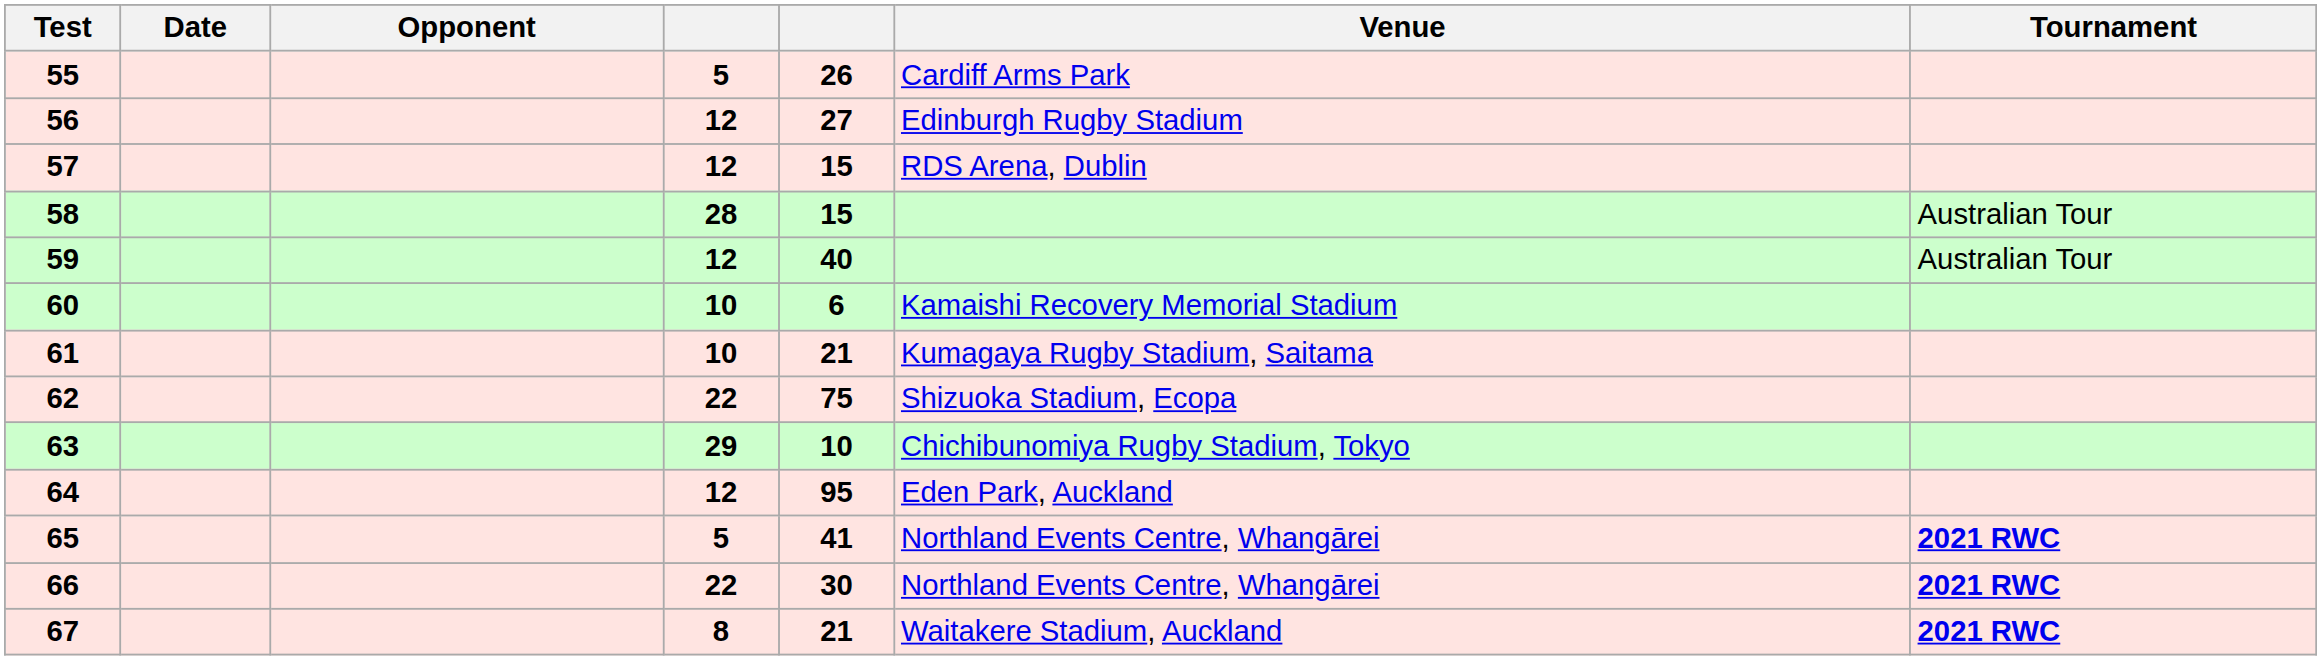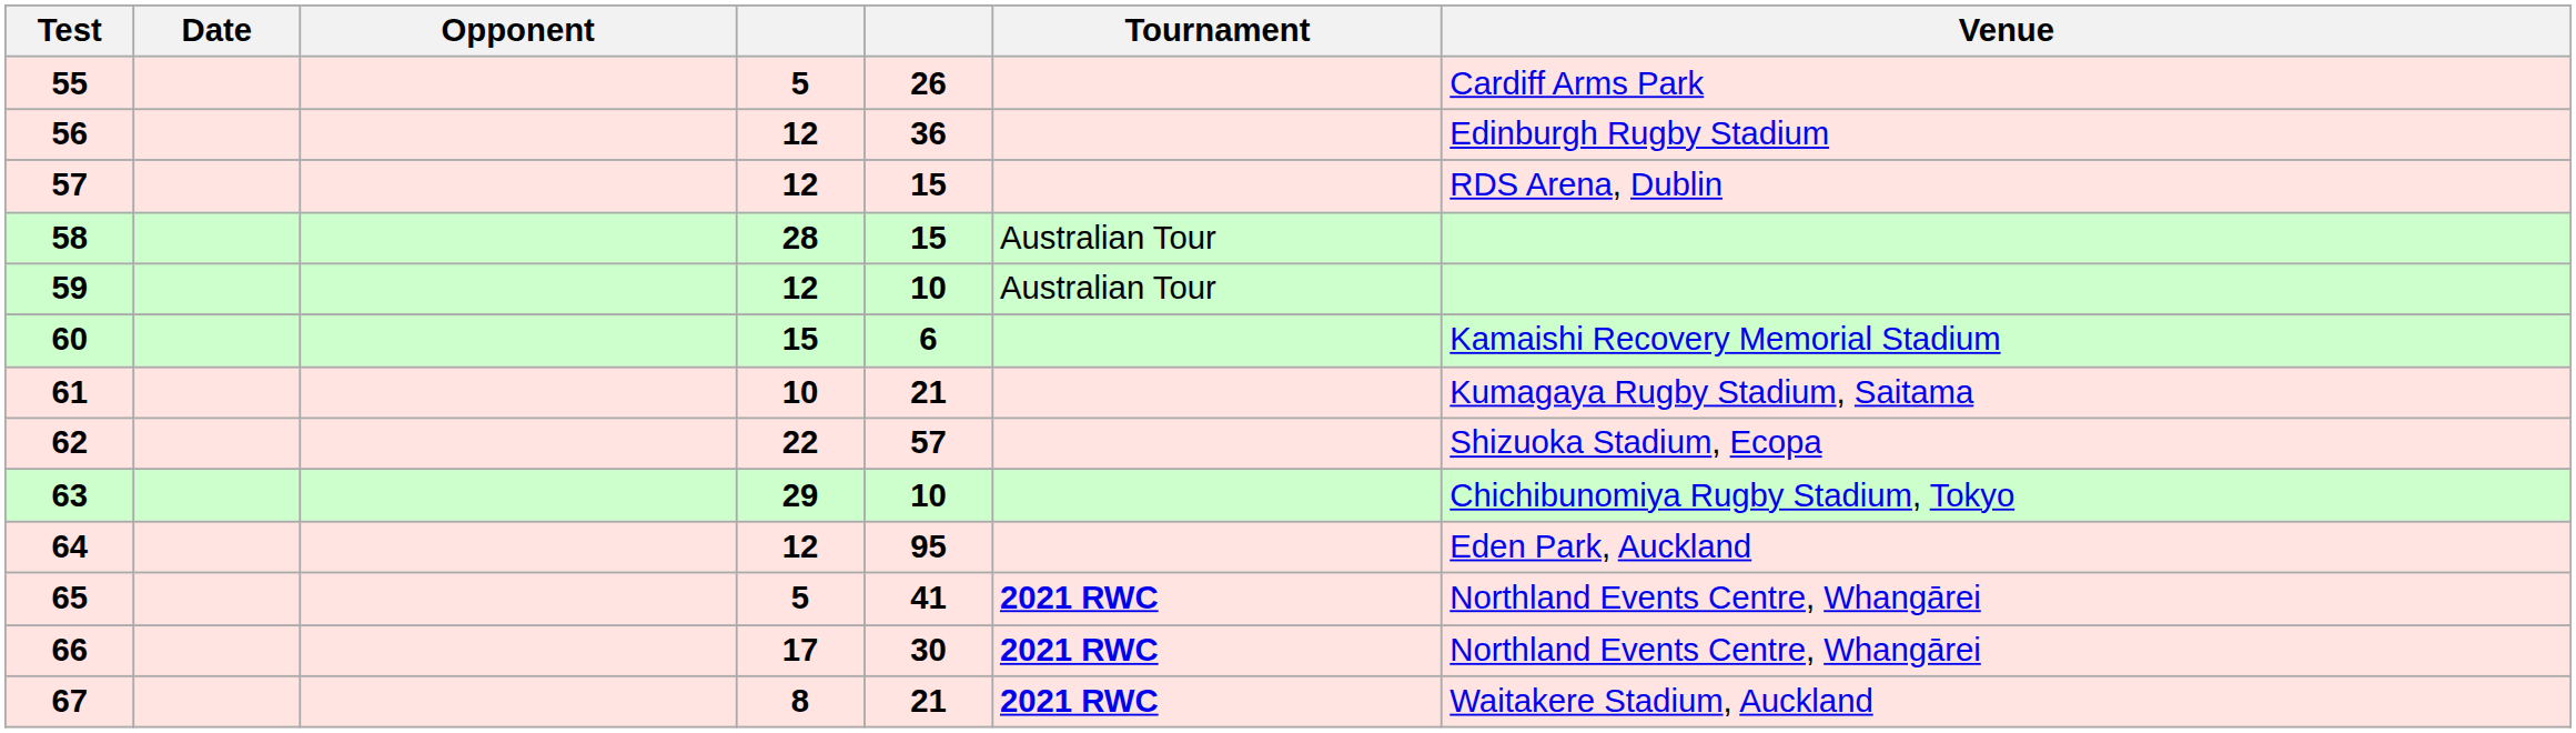columns swapped: Venue <-> Tournament
56 | column 5: 27 -> 36
59 | column 5: 40 -> 10
60 | column 4: 10 -> 15
62 | column 5: 75 -> 57
66 | column 4: 22 -> 17
